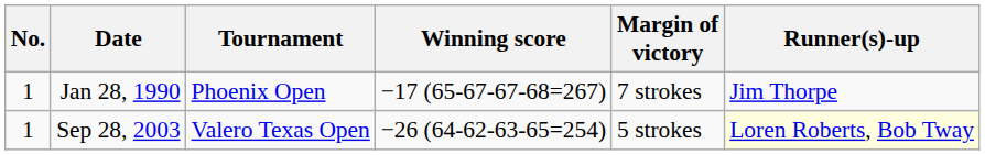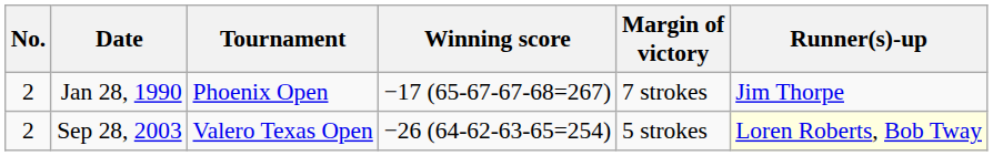Jan 28, 1990 | No.: 1 -> 2
Sep 28, 2003 | No.: 1 -> 2
